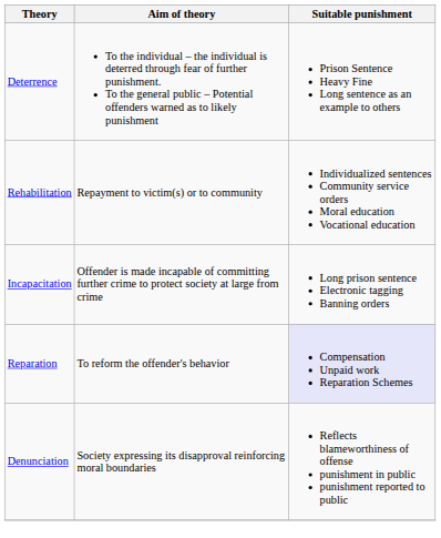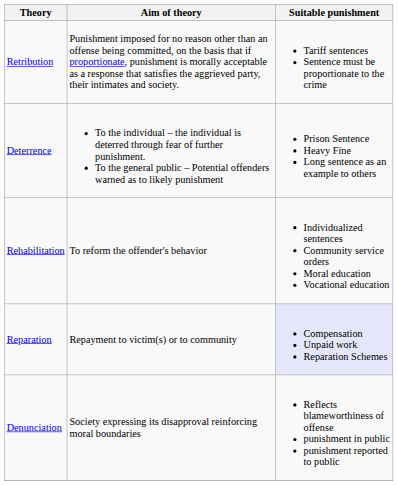+ row: Retribution | Punishment imposed for no reason other than an offense being committed, on the basis that if proportionate, punishment is morally acceptable as a response that satisfies the aggrieved party, their intimates and society. | Tariff sentences Sentence must be proportionate to the crime
Rehabilitation | Aim of theory: Repayment to victim(s) or to community -> To reform the offender's behavior
- row: Incapacitation | Offender is made incapable of committing further crime to protect society at large from crime | Long prison sentence Electronic tagging Banning orders
Reparation | Aim of theory: To reform the offender's behavior -> Repayment to victim(s) or to community
